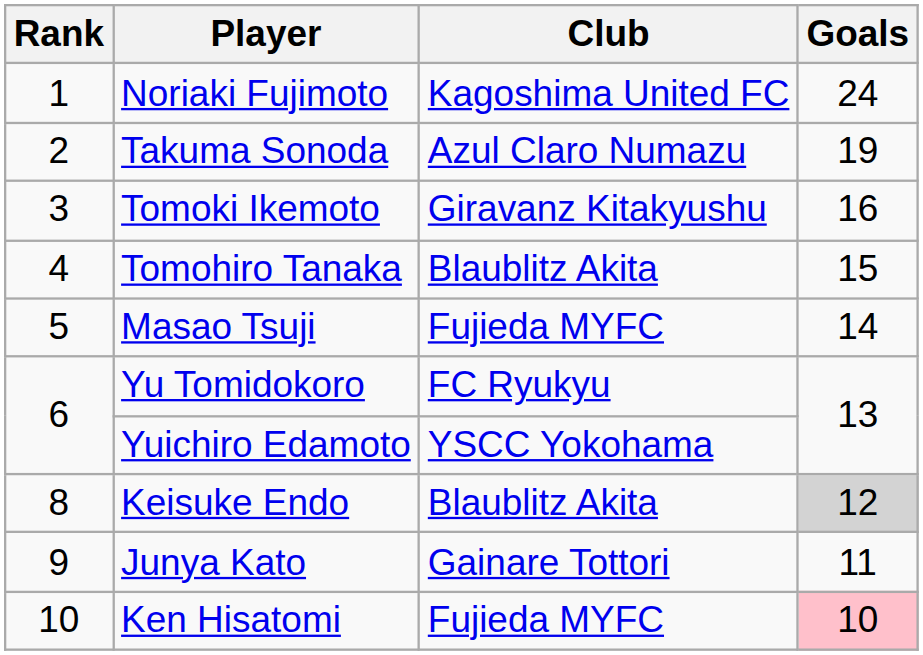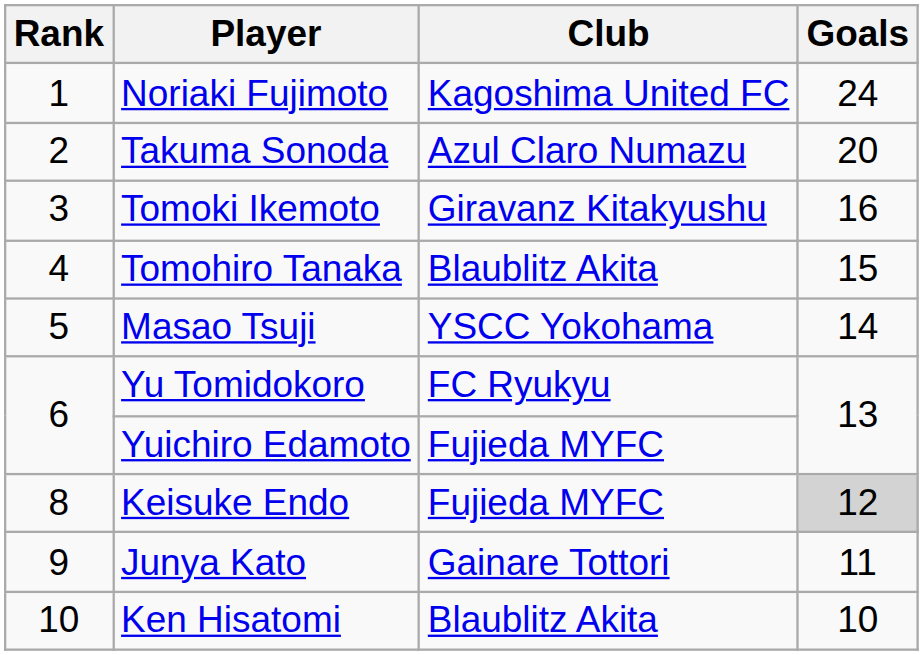Takuma Sonoda | Goals: 19 -> 20
Masao Tsuji | Club: Fujieda MYFC -> YSCC Yokohama
Yuichiro Edamoto | Club: YSCC Yokohama -> Fujieda MYFC
Keisuke Endo | Club: Blaublitz Akita -> Fujieda MYFC
Ken Hisatomi | Club: Fujieda MYFC -> Blaublitz Akita
Ken Hisatomi | Goals: pink background -> no background
